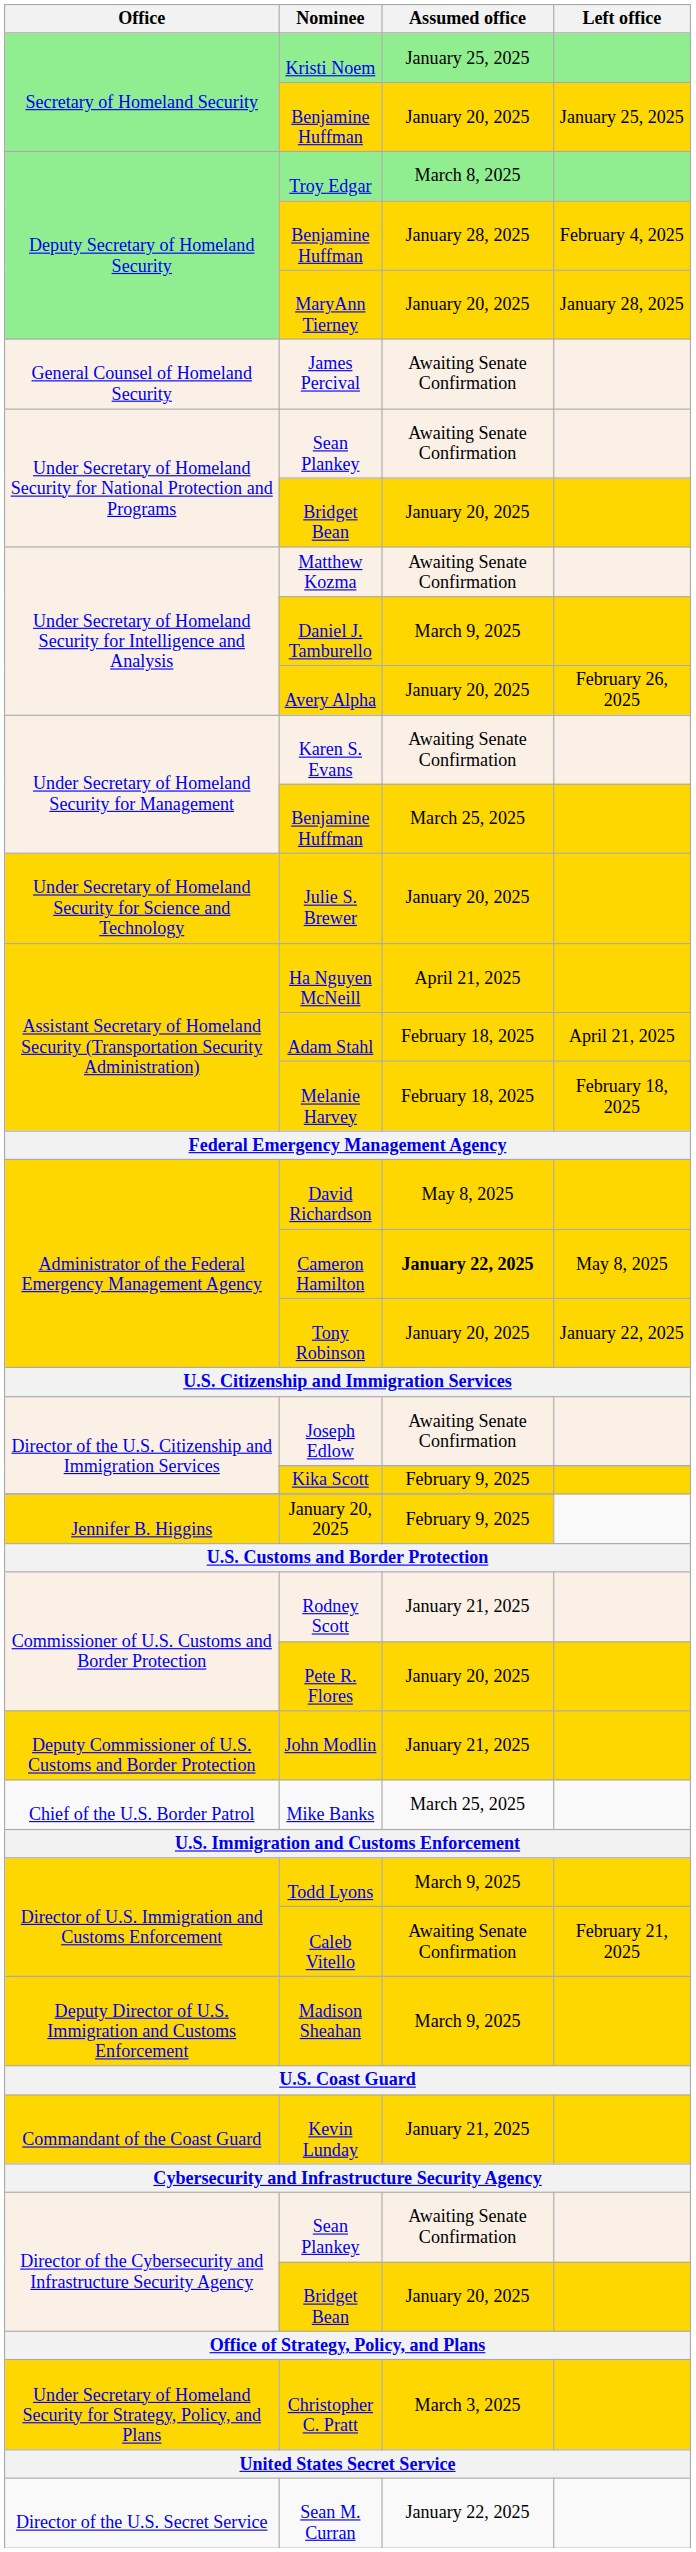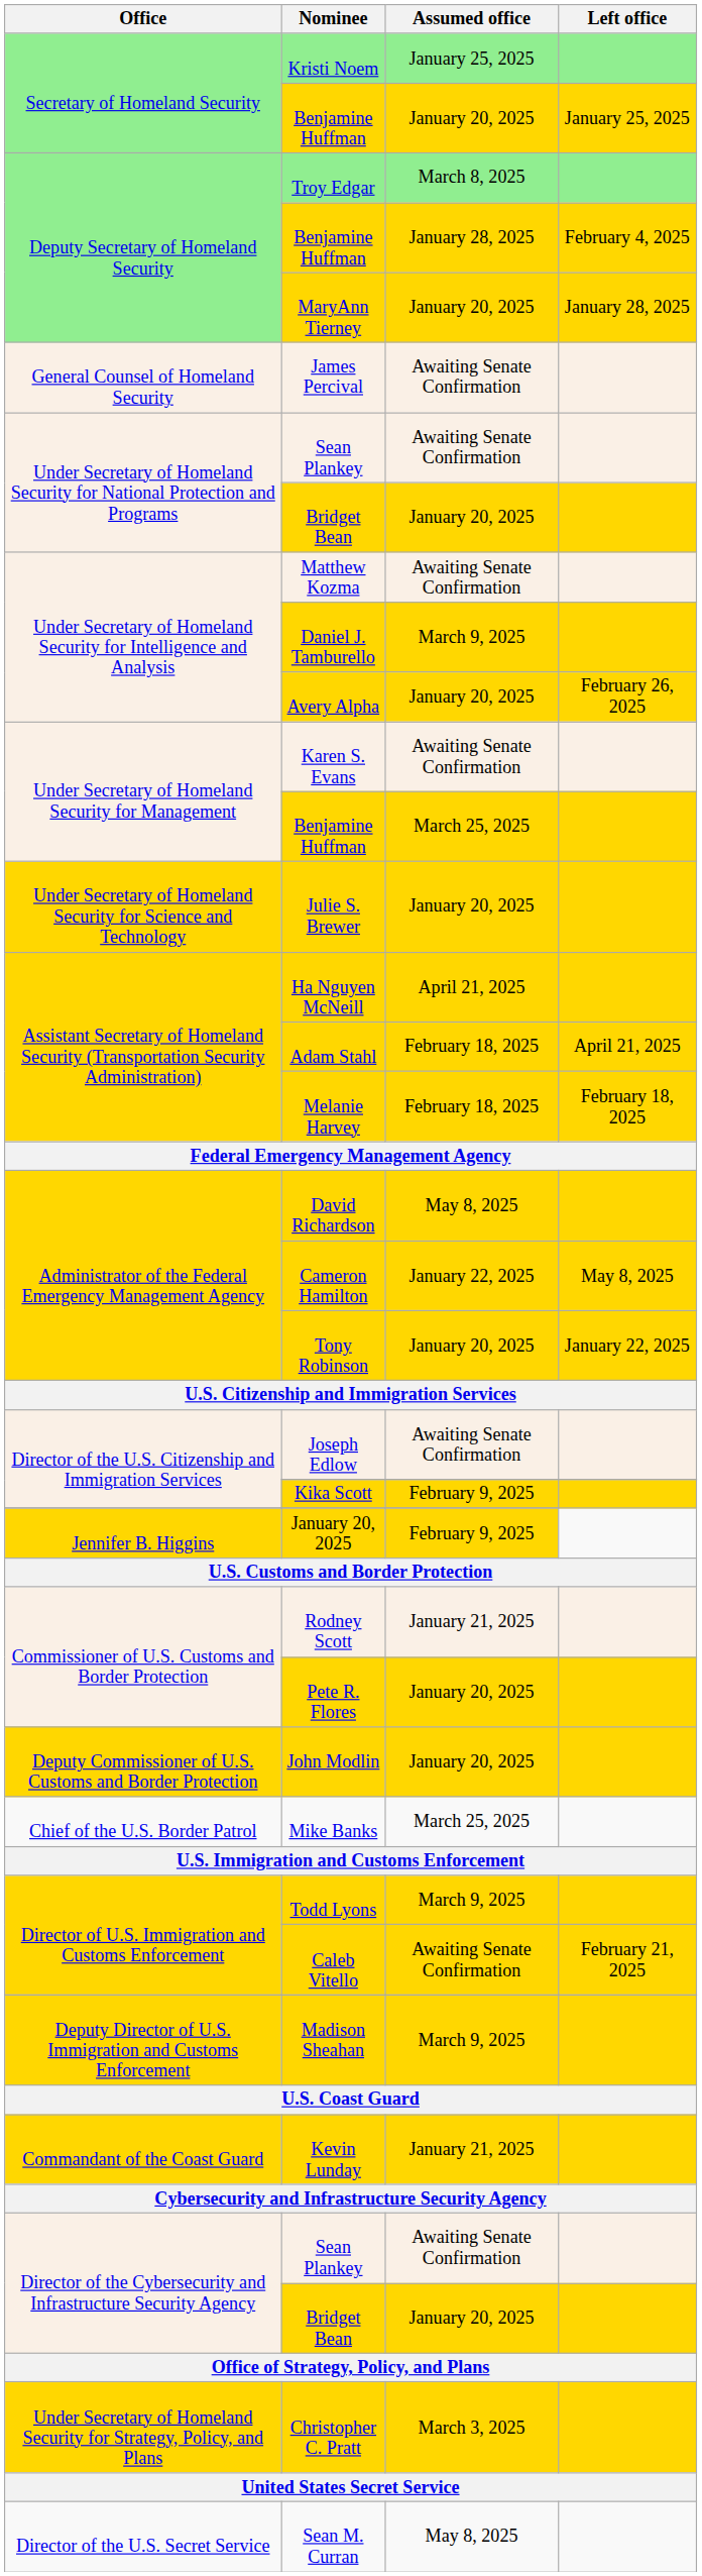Cameron Hamilton | Assumed office: bold -> normal
John Modlin | Assumed office: January 21, 2025 -> January 20, 2025
Sean M. Curran | Assumed office: January 22, 2025 -> May 8, 2025
